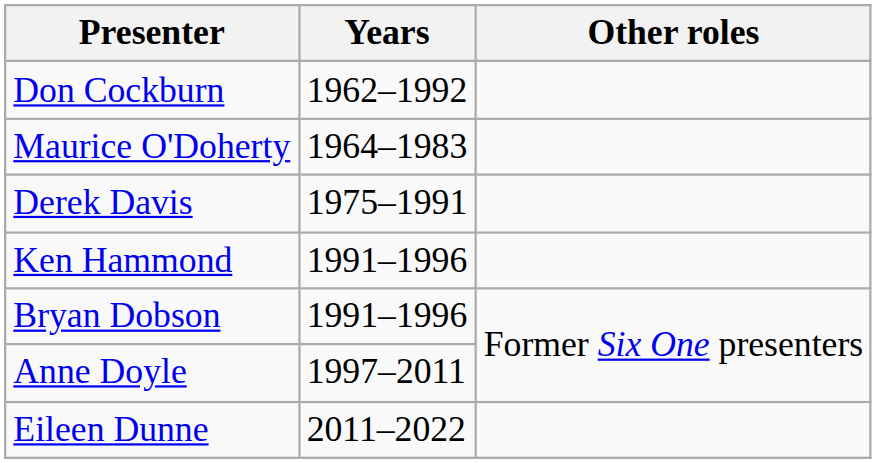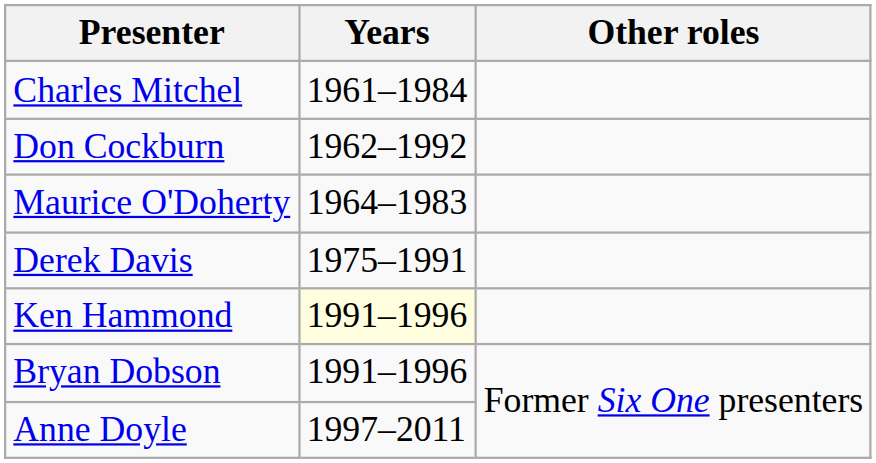+ row: Charles Mitchel | 1961–1984
Ken Hammond | Years: no background -> lightyellow background
- row: Eileen Dunne | 2011–2022
